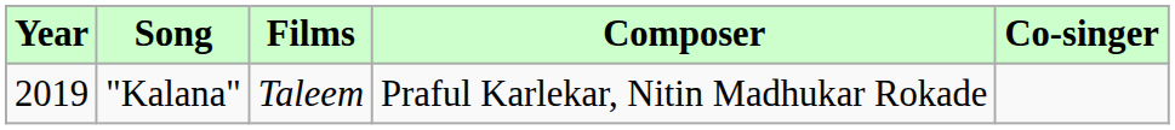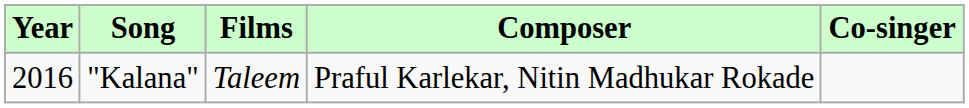"Kalana" | Year: 2019 -> 2016
